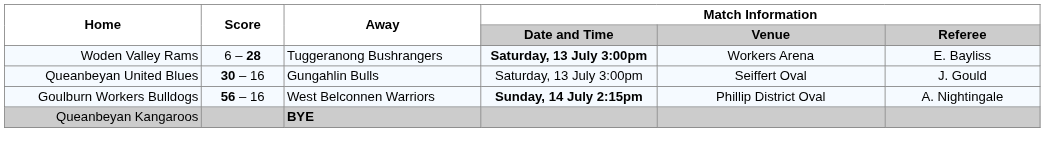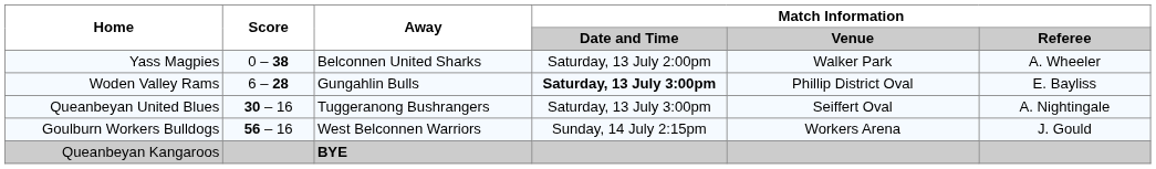+ row: Yass Magpies | 0 – 38 | Belconnen United Sharks | Saturday, 13 July 2:00pm | Walker Park | A. Wheeler
Woden Valley Rams | Away: Tuggeranong Bushrangers -> Gungahlin Bulls
Woden Valley Rams | Match Information / Venue: Workers Arena -> Phillip District Oval
Queanbeyan United Blues | Away: Gungahlin Bulls -> Tuggeranong Bushrangers
Queanbeyan United Blues | Match Information / Referee: J. Gould -> A. Nightingale
Goulburn Workers Bulldogs | Match Information / Date and Time: bold -> normal
Goulburn Workers Bulldogs | Match Information / Venue: Phillip District Oval -> Workers Arena
Goulburn Workers Bulldogs | Match Information / Referee: A. Nightingale -> J. Gould
